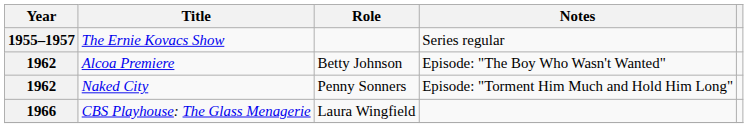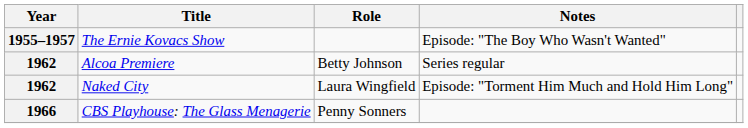The Ernie Kovacs Show | Notes: Series regular -> Episode: "The Boy Who Wasn't Wanted"
Alcoa Premiere | Notes: Episode: "The Boy Who Wasn't Wanted" -> Series regular
Naked City | Role: Penny Sonners -> Laura Wingfield
CBS Playhouse: The Glass Menagerie | Role: Laura Wingfield -> Penny Sonners
